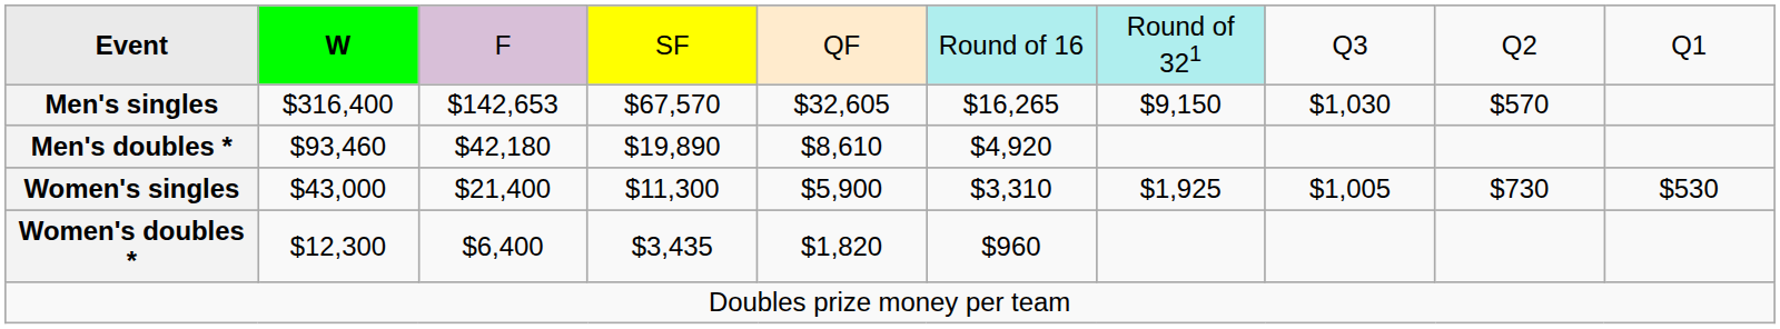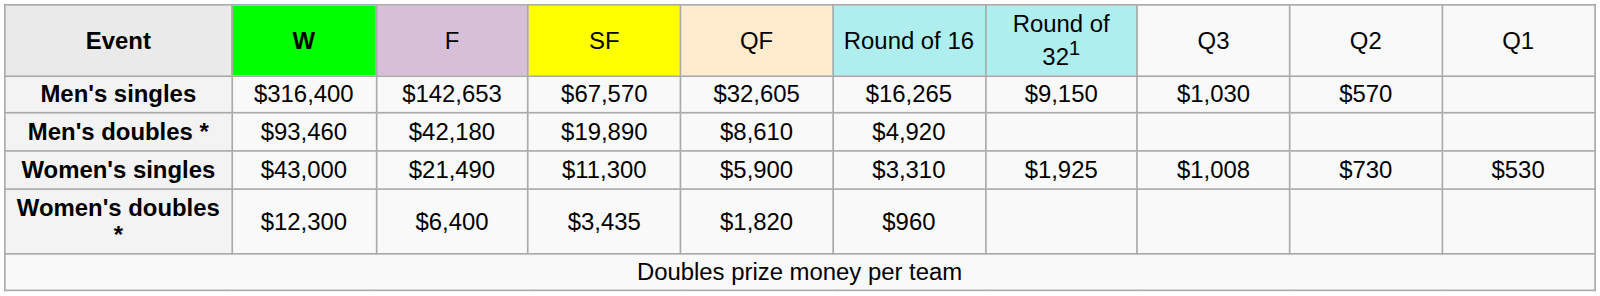Women's singles | column 3: $21,400 -> $21,490
Women's singles | column 8: $1,005 -> $1,008
